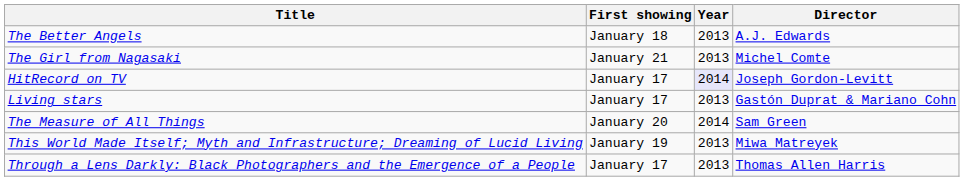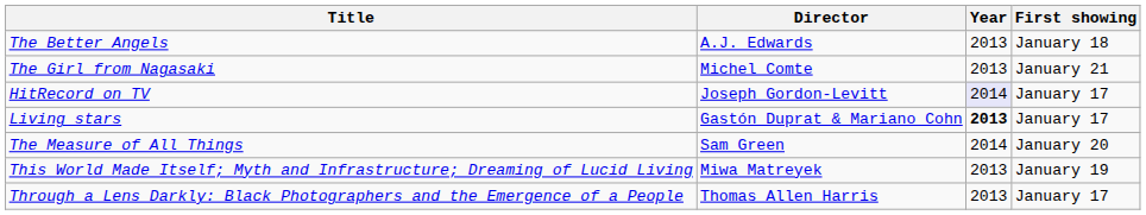columns swapped: Director <-> First showing
Living stars | Year: normal -> bold
